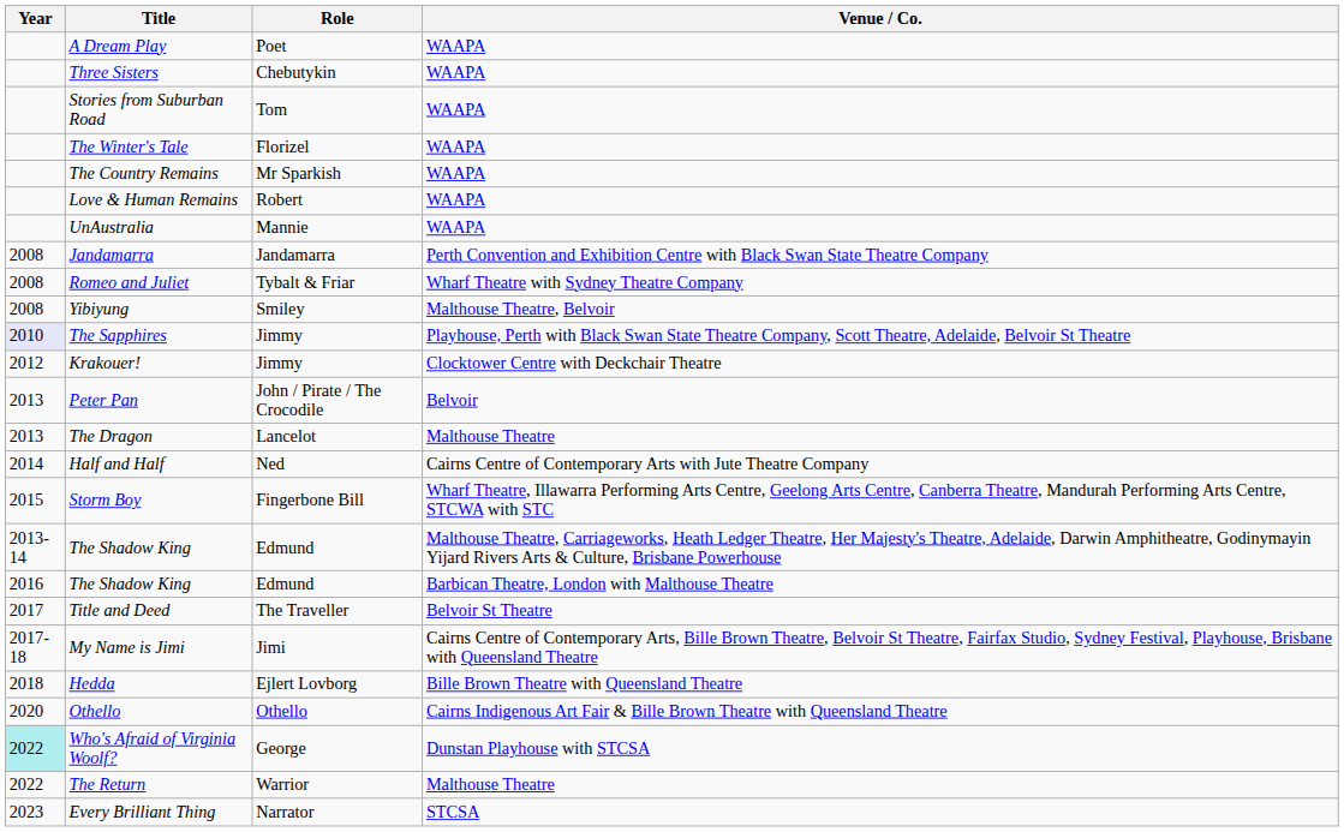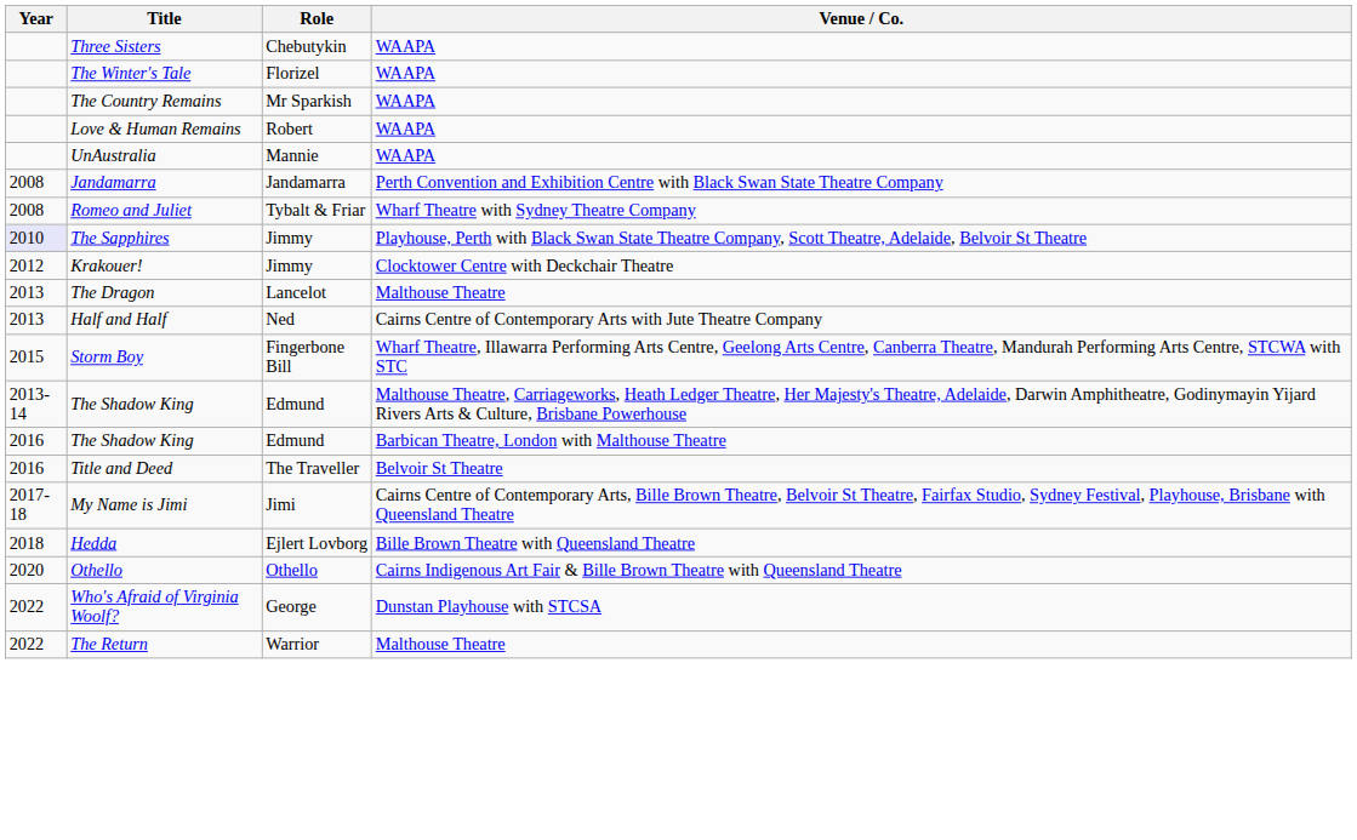- row: A Dream Play | Poet | WAAPA
- row: Stories from Suburban Road | Tom | WAAPA
- row: 2008 | Yibiyung | Smiley | Malthouse Theatre, Belvoir
- row: 2013 | Peter Pan | John / Pirate / The Crocodile | Belvoir
Half and Half | Year: 2014 -> 2013
Title and Deed | Year: 2017 -> 2016
Who's Afraid of Virginia Woolf? | Year: paleturquoise background -> no background
- row: 2023 | Every Brilliant Thing | Narrator | STCSA
